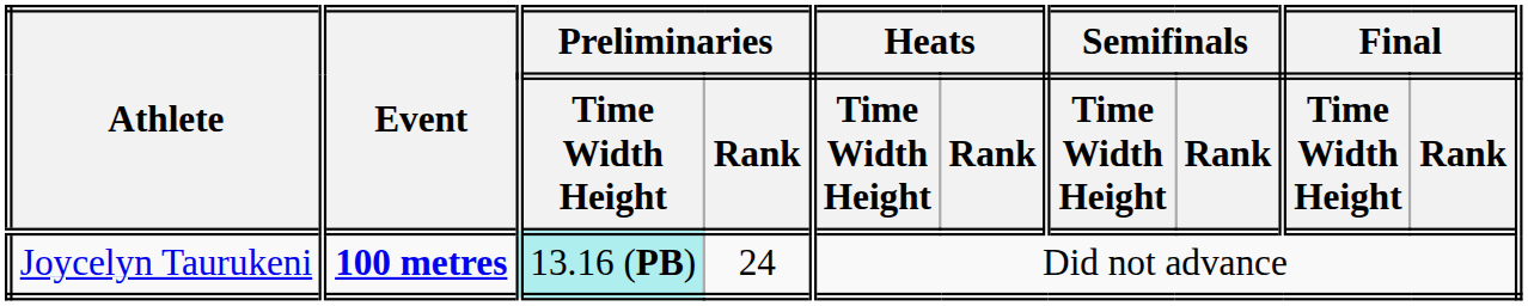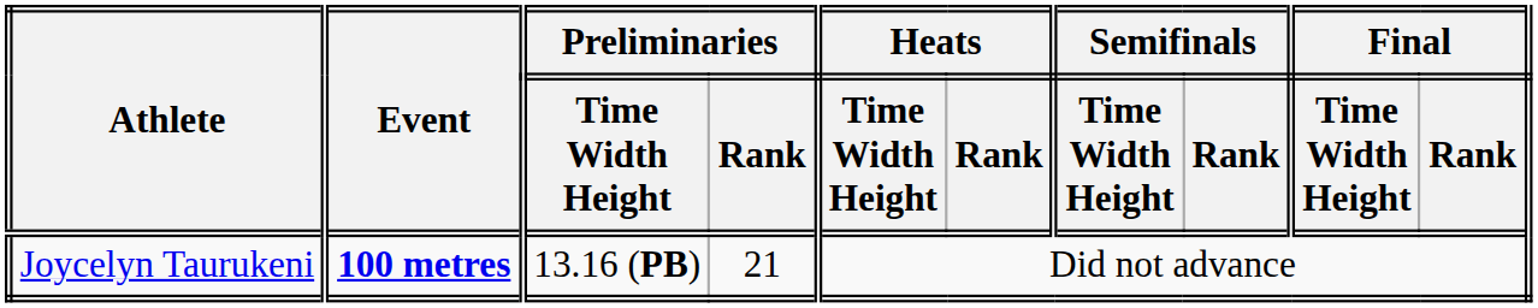Joycelyn Taurukeni | Preliminaries / Time Width Height: paleturquoise background -> no background
Joycelyn Taurukeni | Preliminaries / Rank: 24 -> 21
